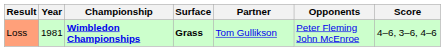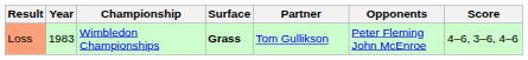Loss | Year: 1981 -> 1983
Loss | Championship: bold -> normal
